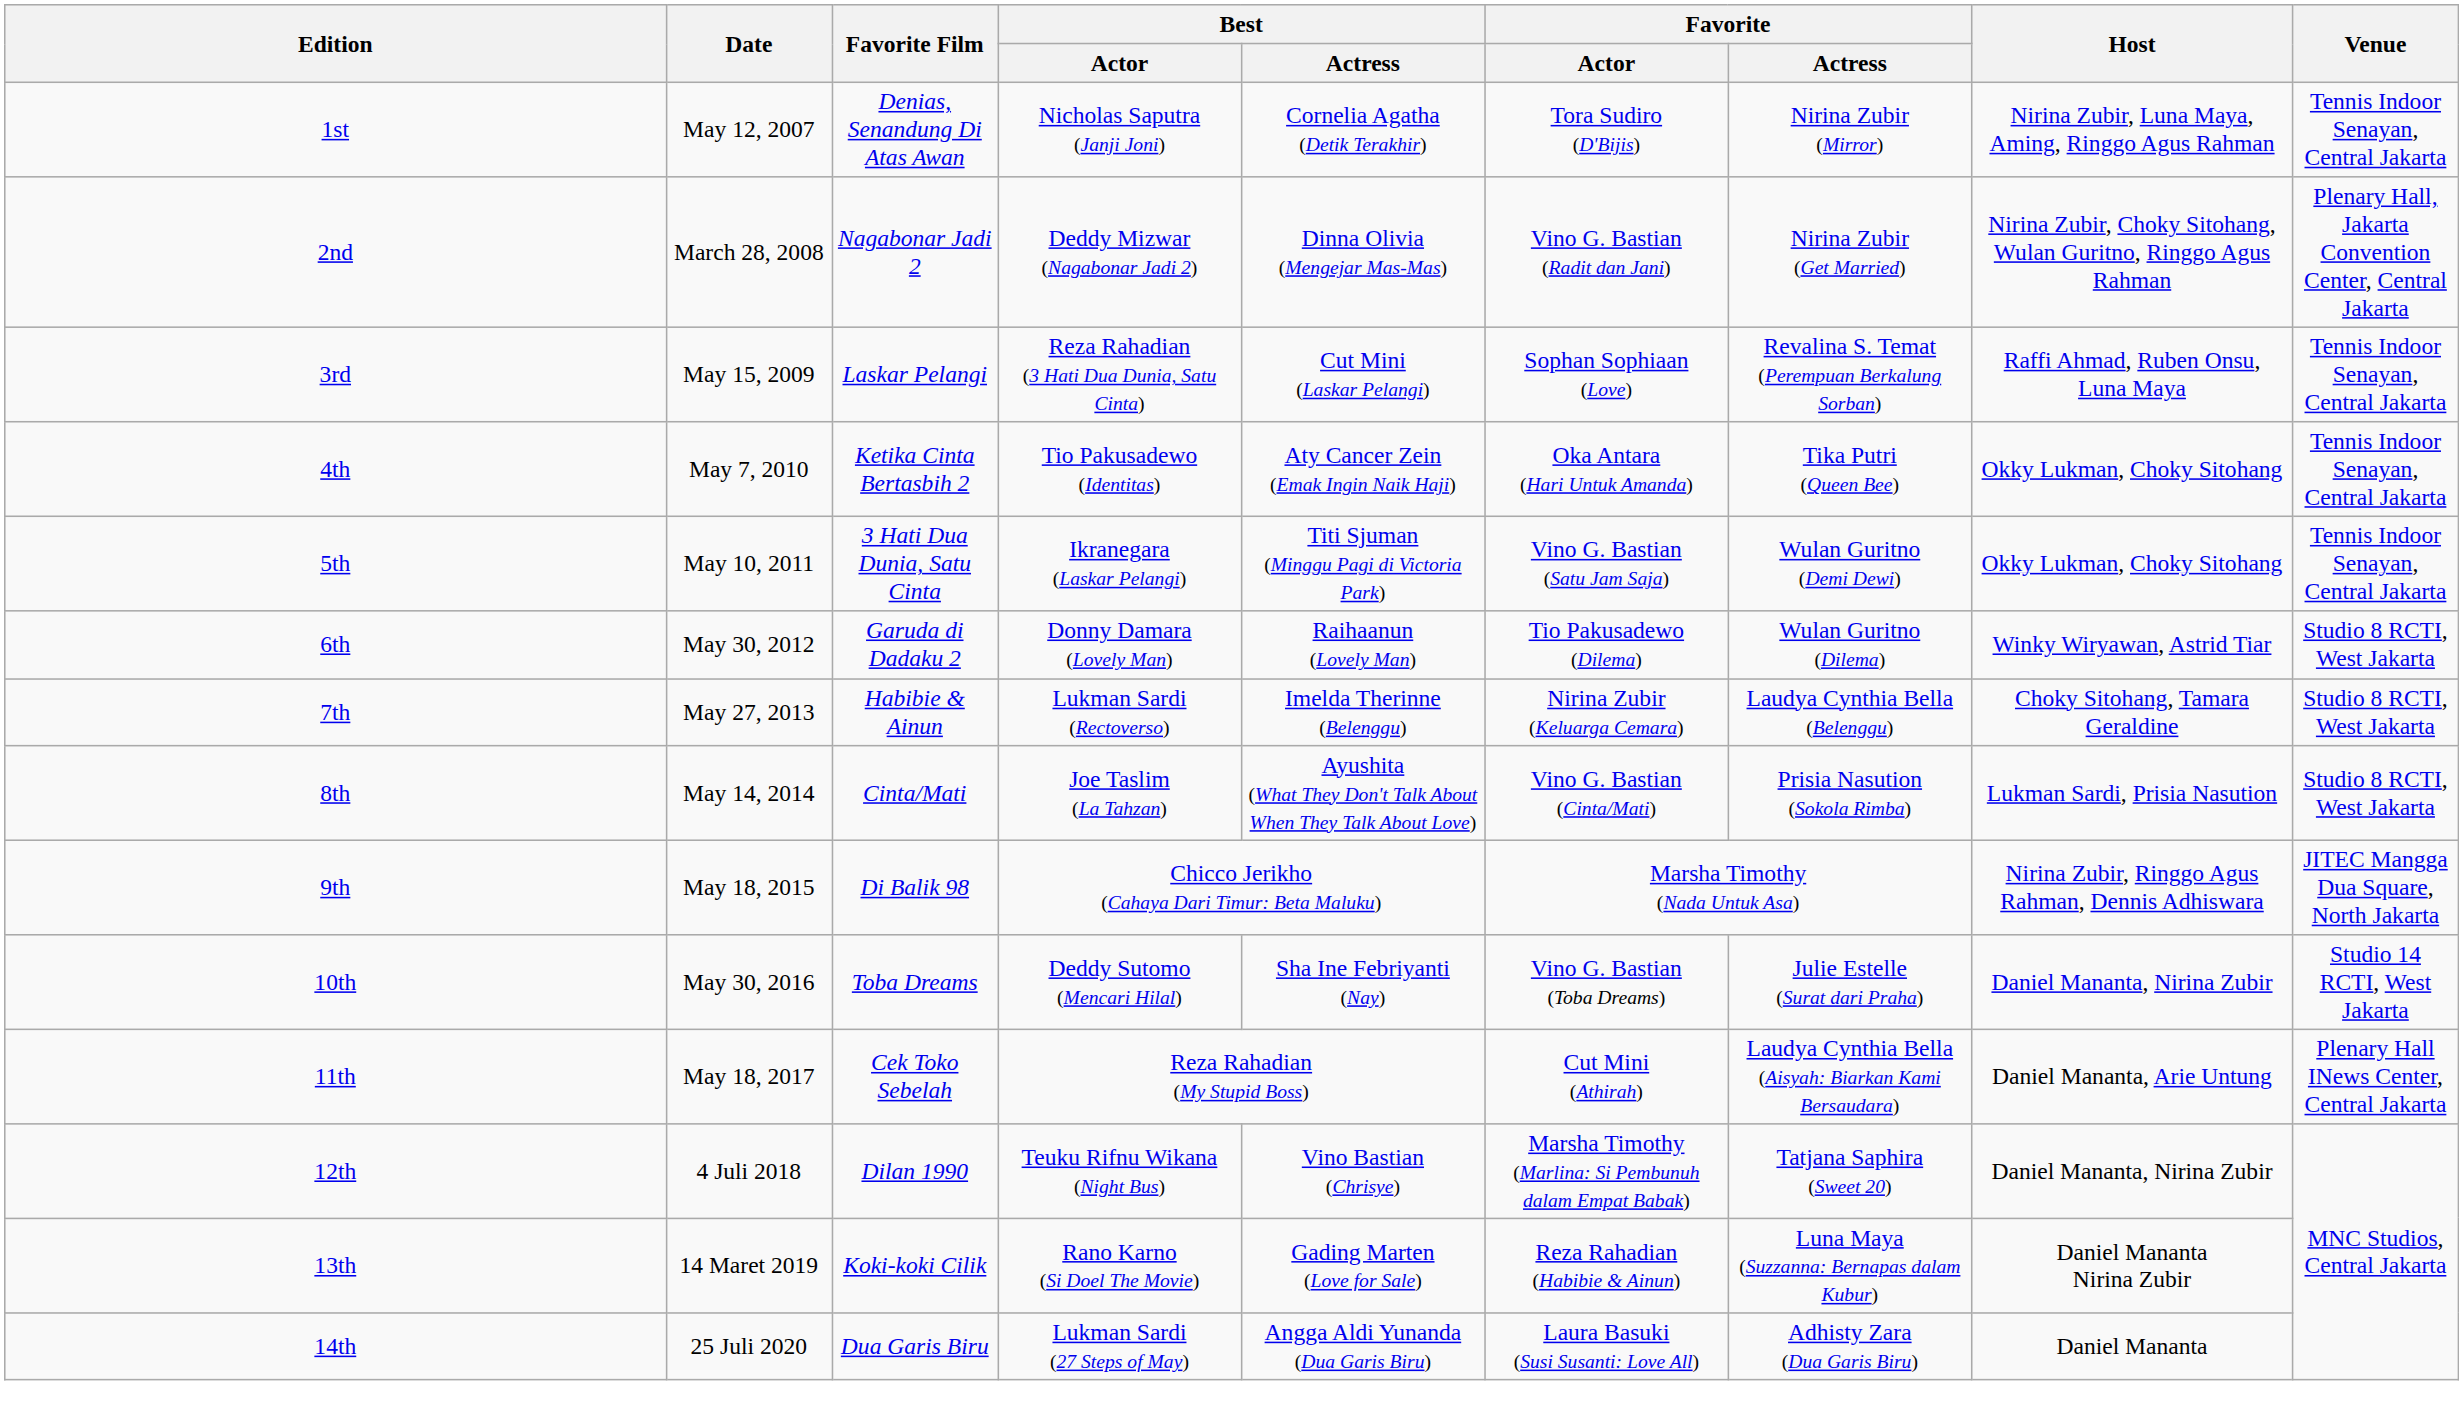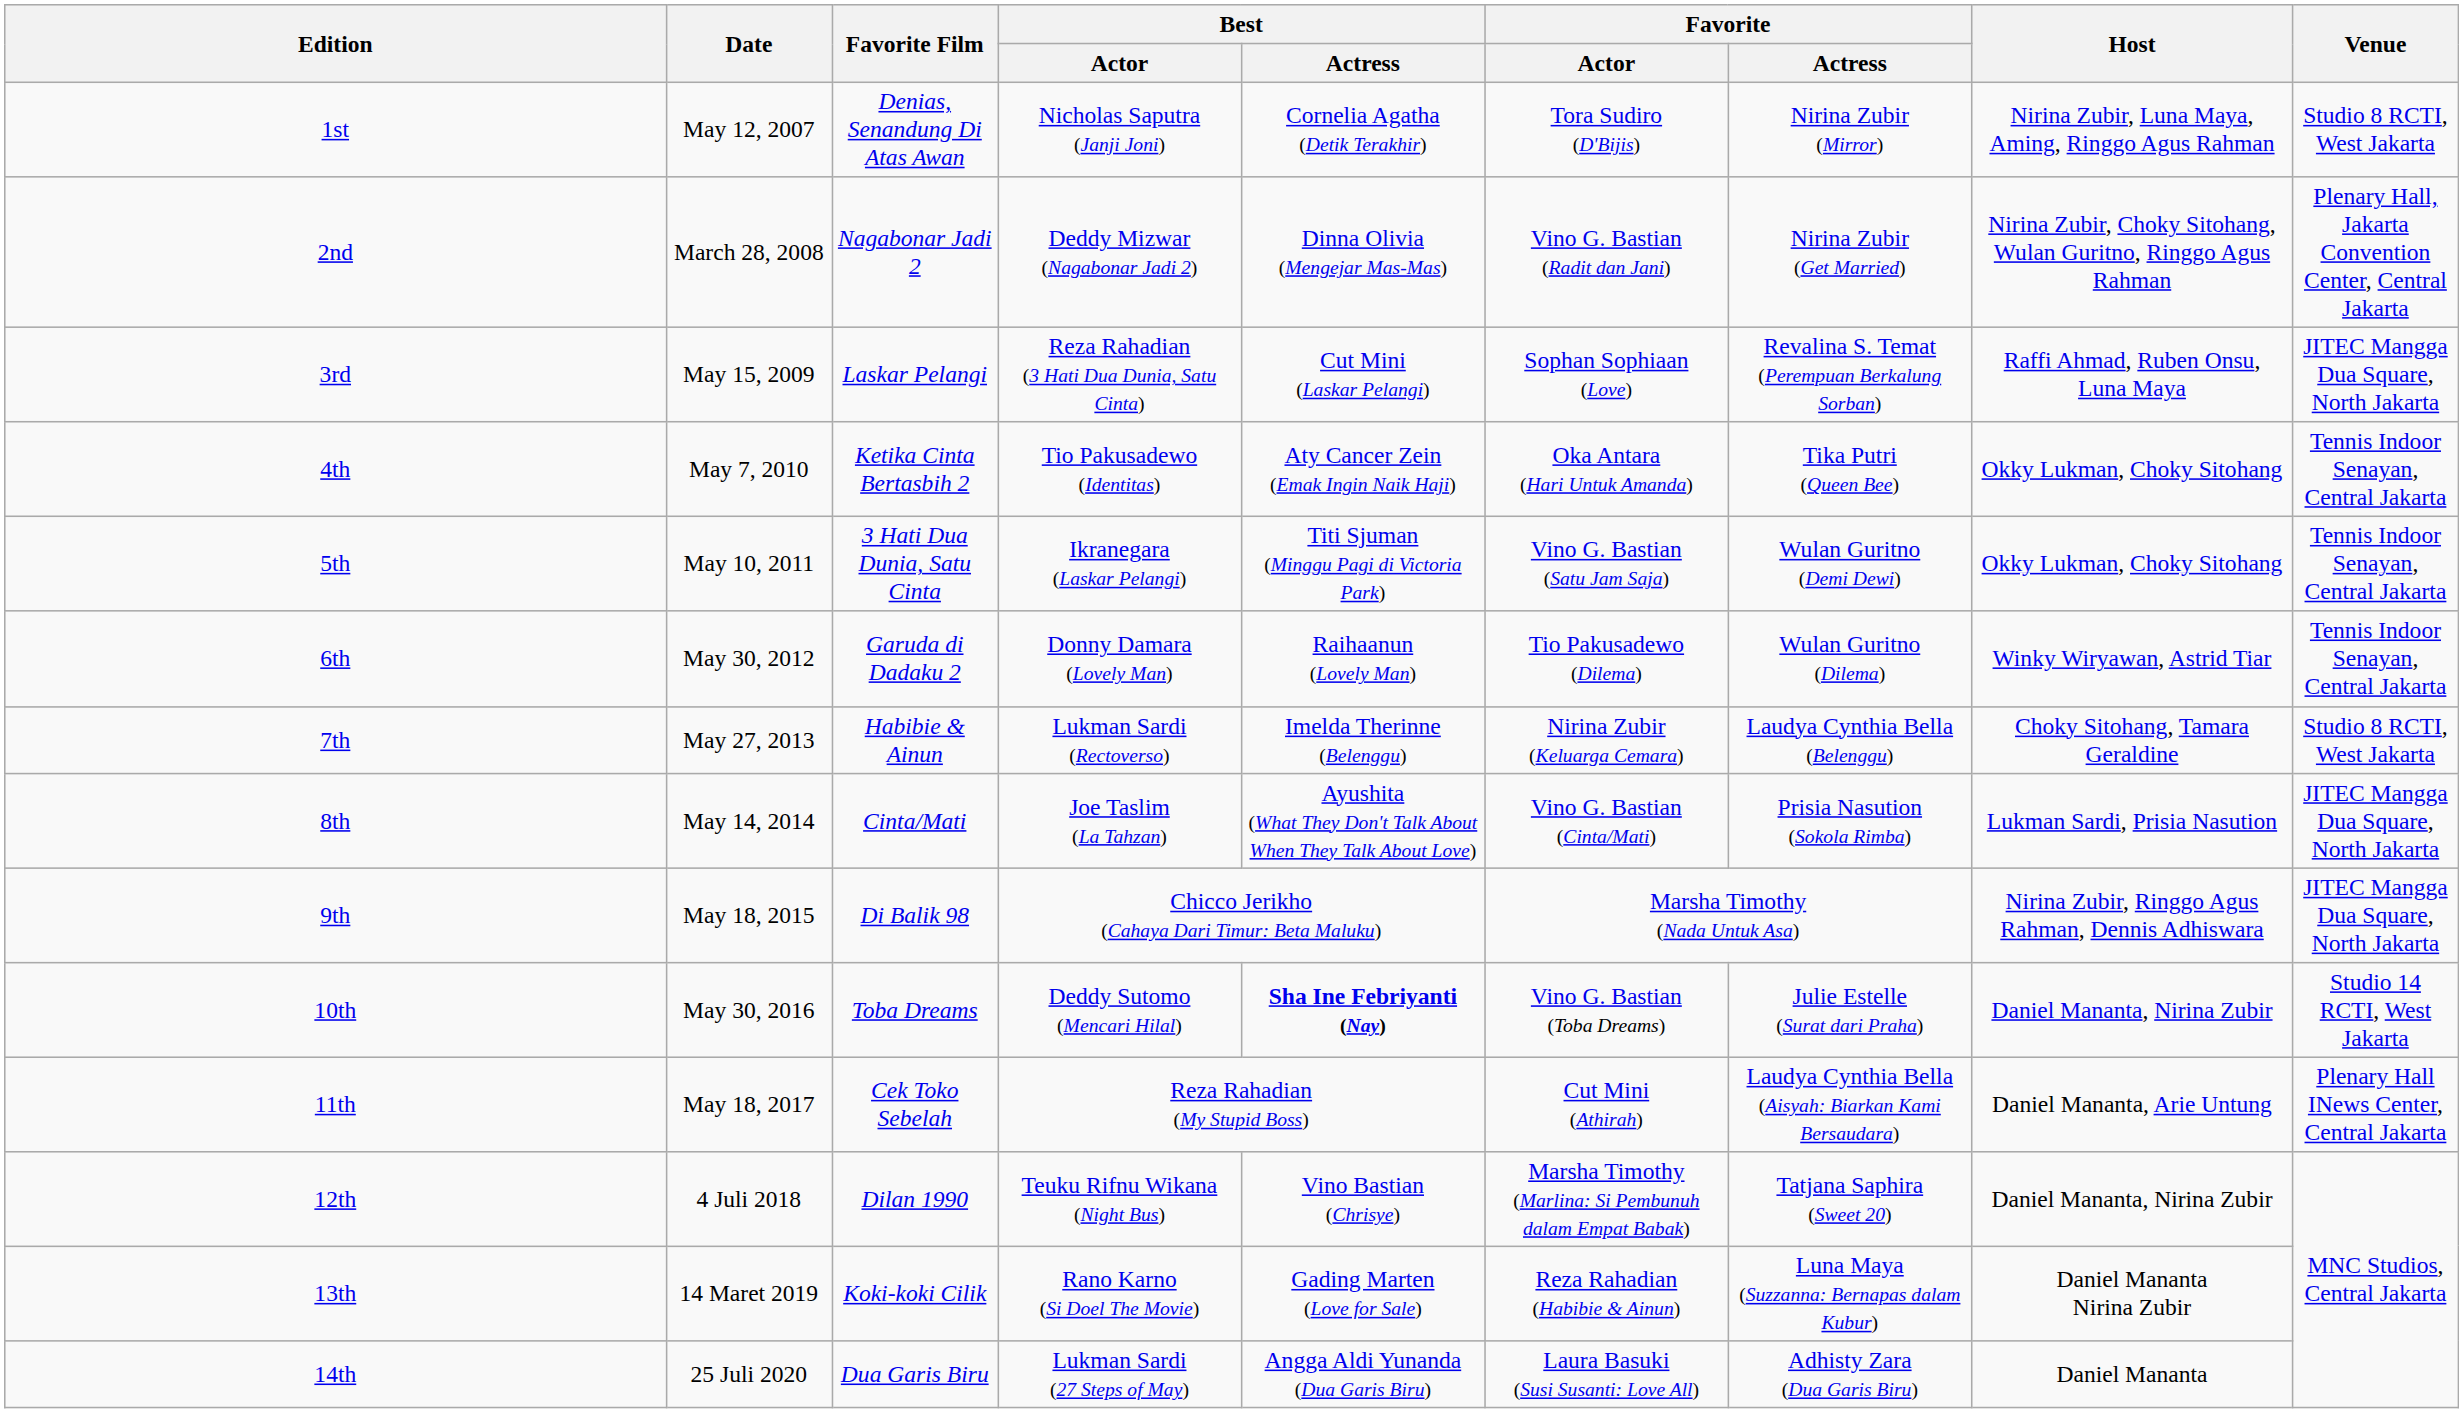1st | Venue: Tennis Indoor Senayan, Central Jakarta -> Studio 8 RCTI, West Jakarta
3rd | Venue: Tennis Indoor Senayan, Central Jakarta -> JITEC Mangga Dua Square, North Jakarta
6th | Venue: Studio 8 RCTI, West Jakarta -> Tennis Indoor Senayan, Central Jakarta
8th | Venue: Studio 8 RCTI, West Jakarta -> JITEC Mangga Dua Square, North Jakarta
10th | Best / Actress: normal -> bold
